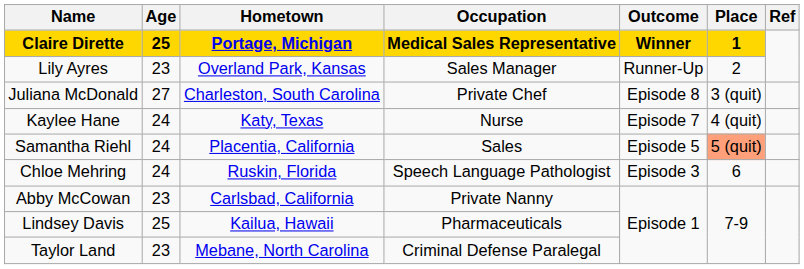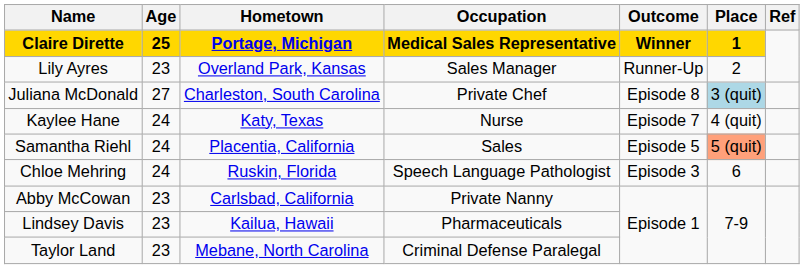Juliana McDonald | Place: no background -> lightblue background
Lindsey Davis | Age: 25 -> 23
